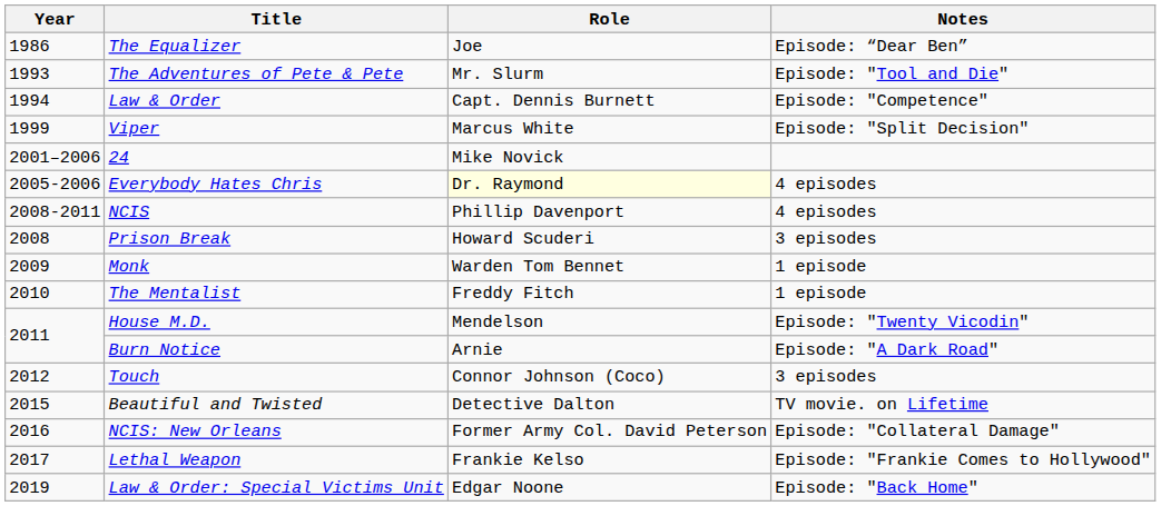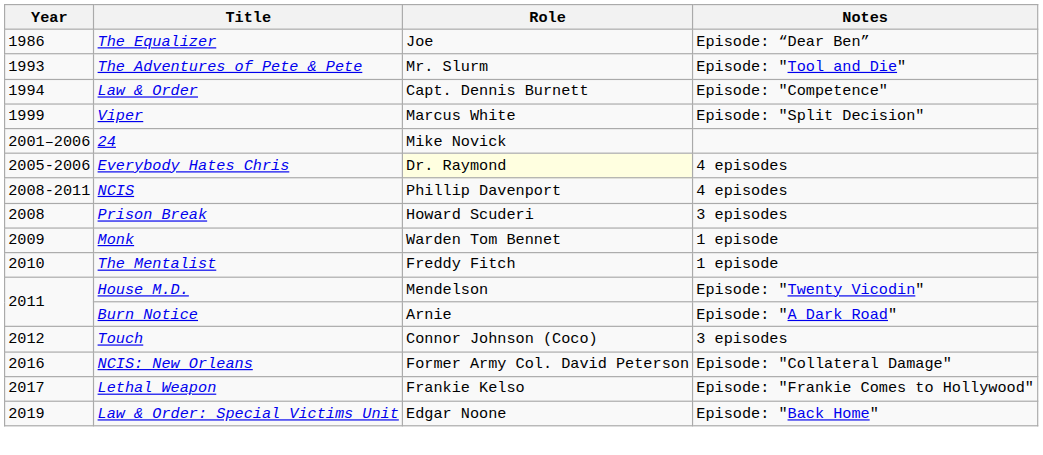- row: 2015 | Beautiful and Twisted | Detective Dalton | TV movie. on Lifetime
